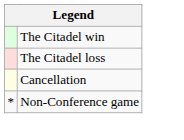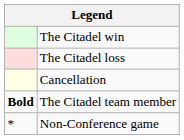+ row: Bold | The Citadel team member
